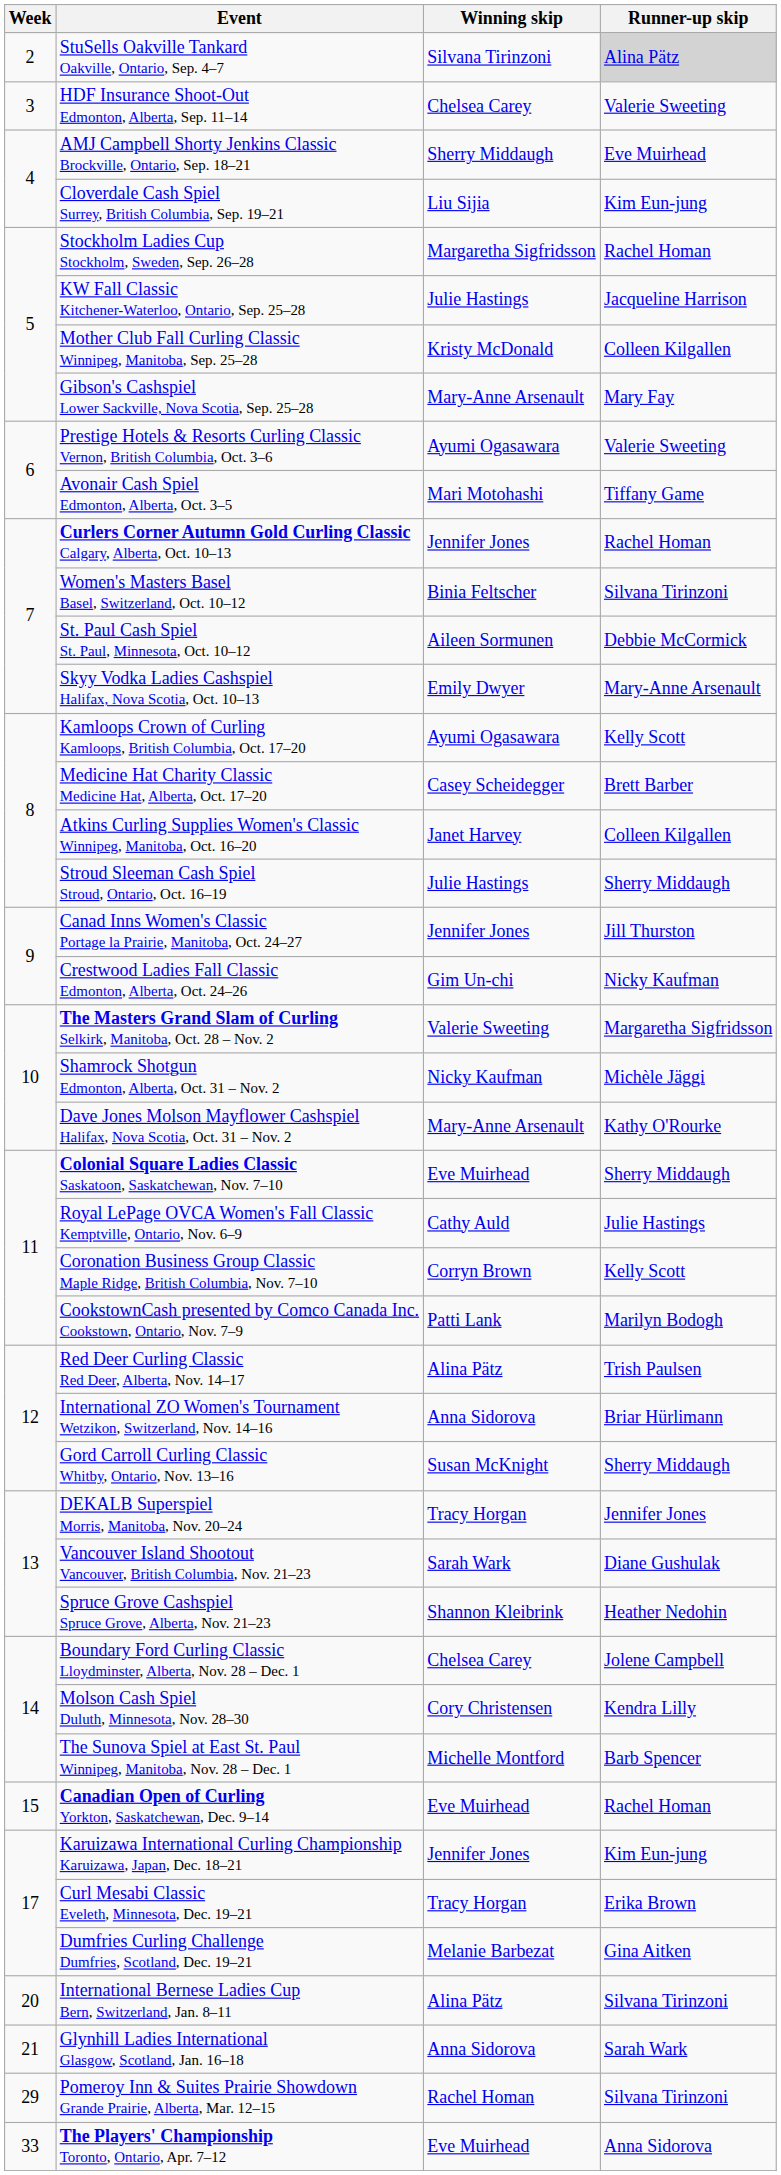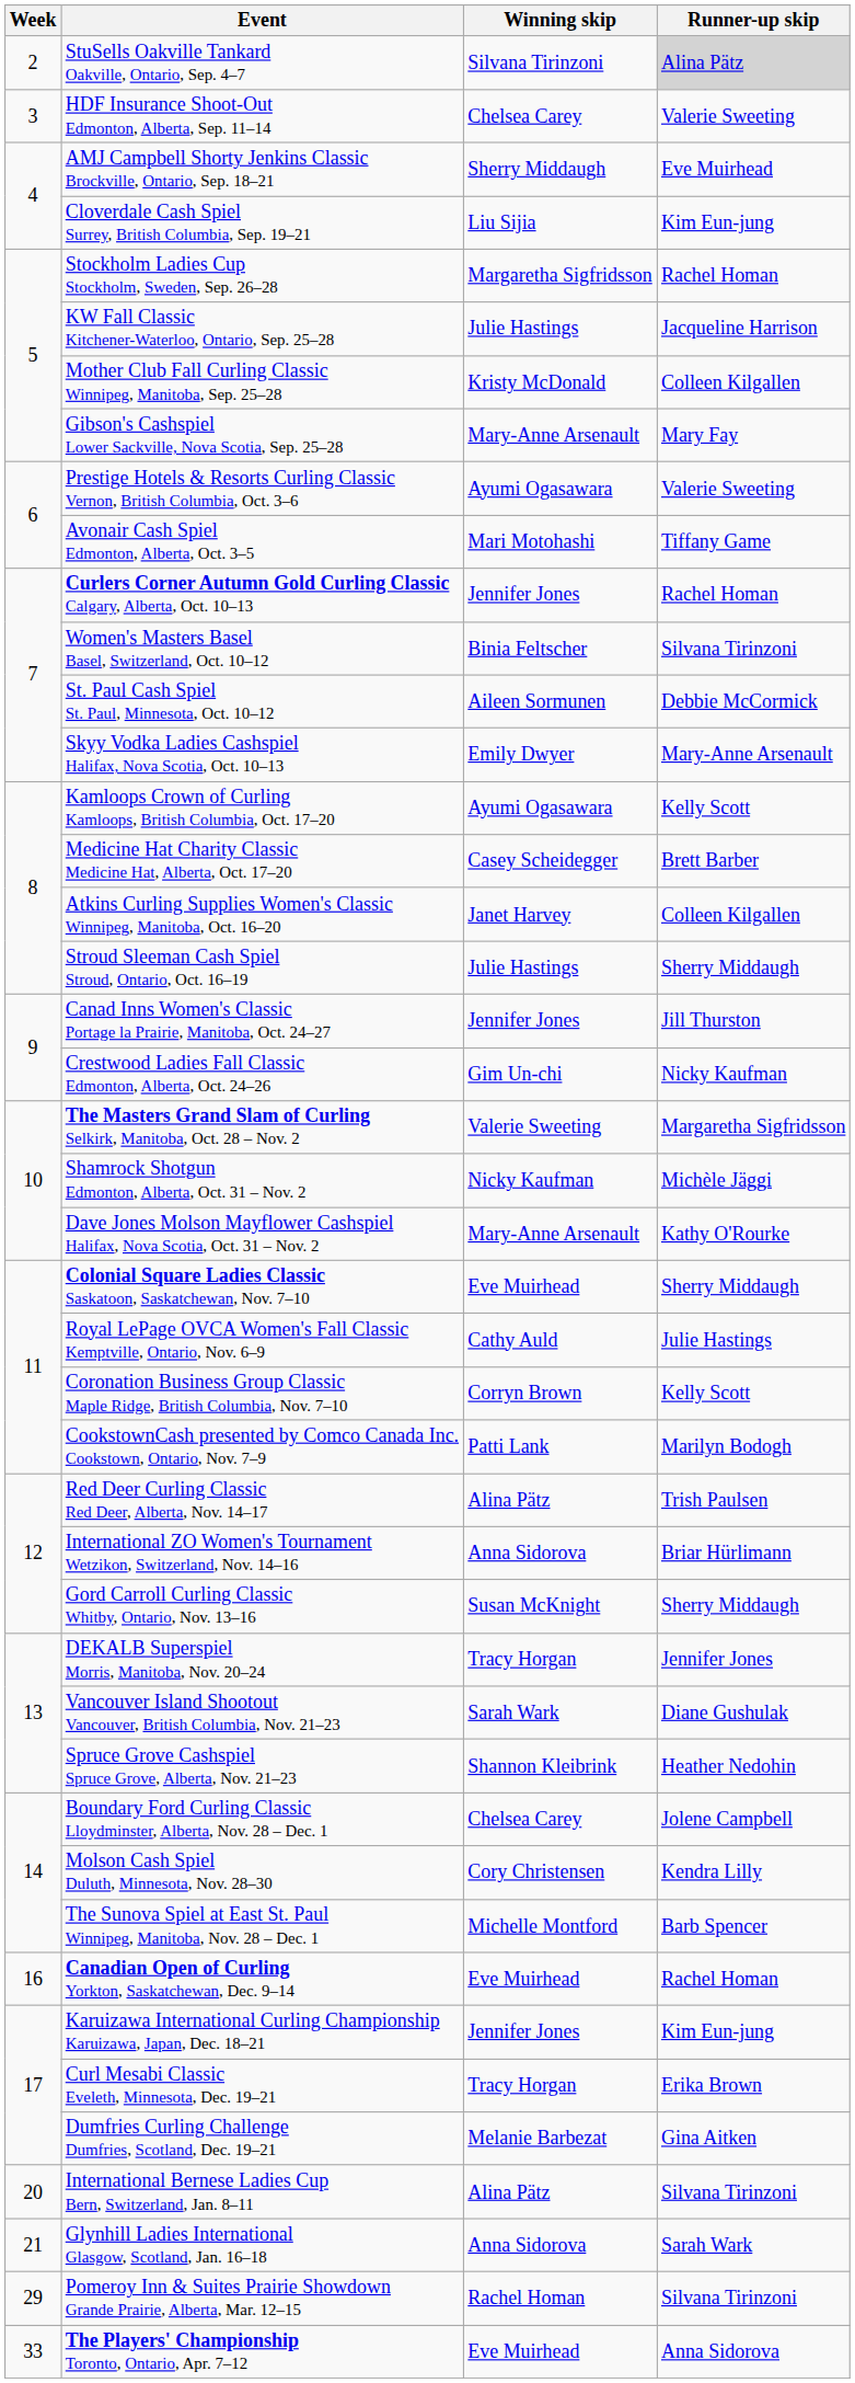Canadian Open of Curling Yorkton, Saskatchewan, Dec. 9–14 | Week: 15 -> 16
